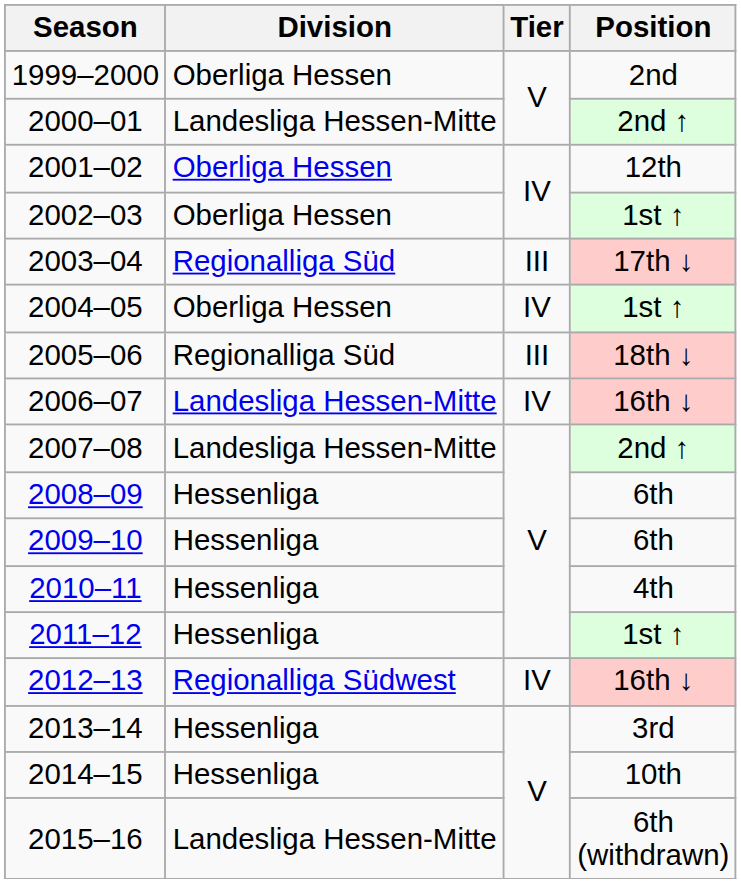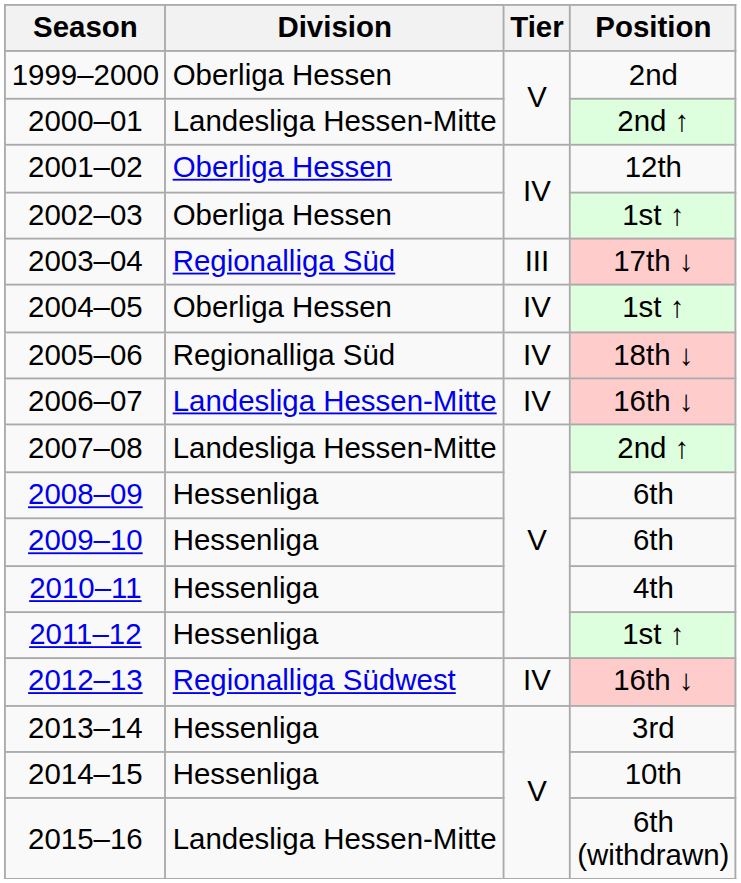2005–06 | Tier: III -> IV
